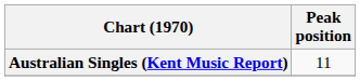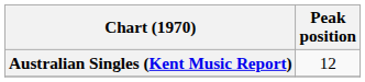Australian Singles (Kent Music Report) | Peak position: 11 -> 12
